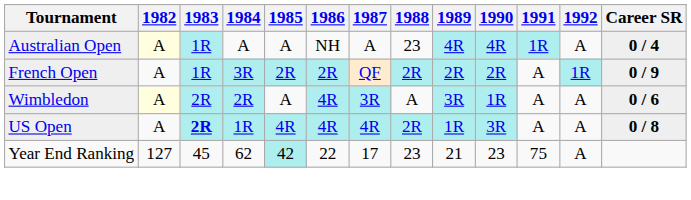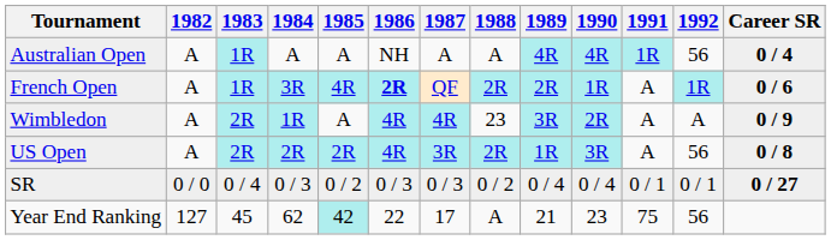Australian Open | 1982: lightyellow background -> no background
Australian Open | 1988: 23 -> A
Australian Open | 1992: A -> 56
French Open | 1985: 2R -> 4R
French Open | 1986: normal -> bold
French Open | 1990: 2R -> 1R
French Open | Career SR: 0 / 9 -> 0 / 6
Wimbledon | 1982: lightyellow background -> no background
Wimbledon | 1984: 2R -> 1R
Wimbledon | 1987: 3R -> 4R
Wimbledon | 1988: A -> 23
Wimbledon | 1990: 1R -> 2R
Wimbledon | Career SR: 0 / 6 -> 0 / 9
US Open | 1983: bold -> normal
US Open | 1984: 1R -> 2R
US Open | 1985: 4R -> 2R
US Open | 1987: 4R -> 3R
US Open | 1992: A -> 56
+ row: SR | 0 / 0 | 0 / 4 | 0 / 3 | 0 / 2 | 0 / 3 | 0 / 3 | 0 / 2 | 0 / 4 | 0 / 4 | 0 / 1 | 0 / 1 | 0 / 27
Year End Ranking | 1988: 23 -> A
Year End Ranking | 1992: A -> 56
